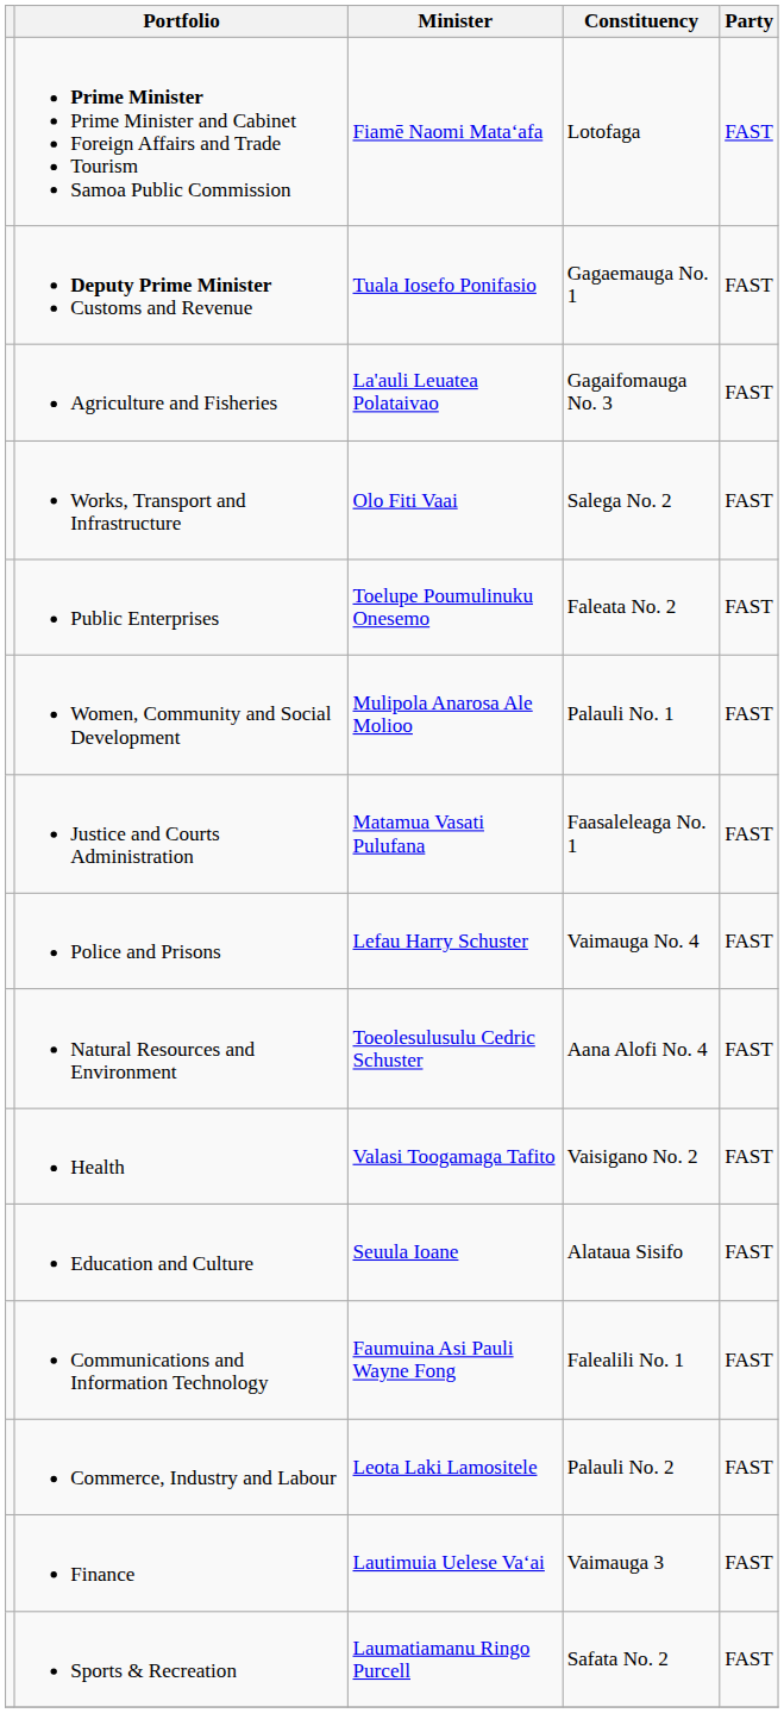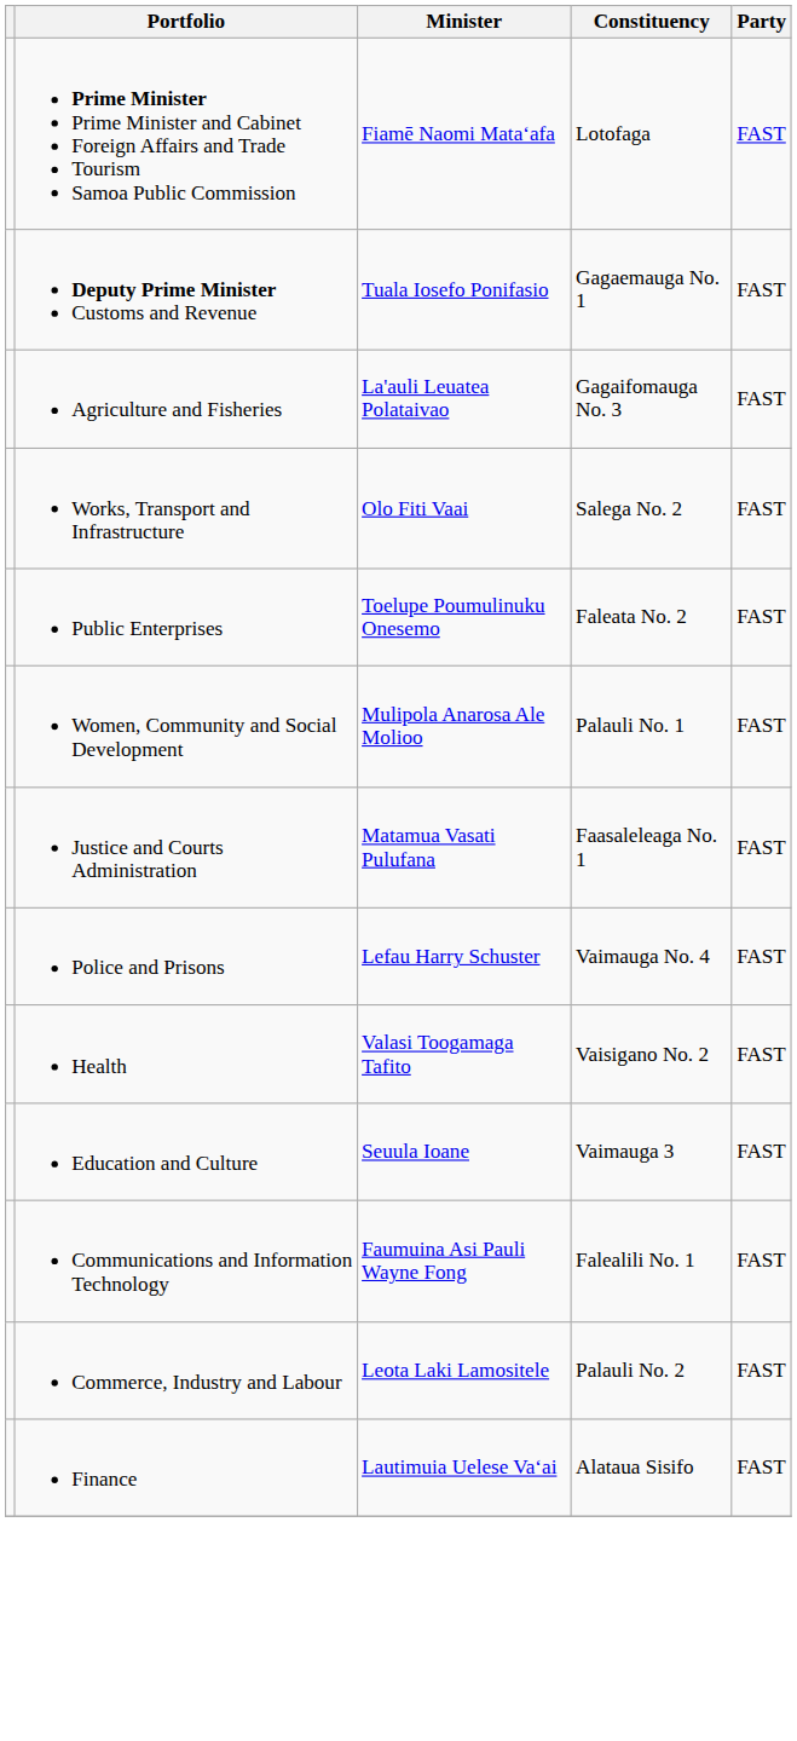- row: Natural Resources and Environment | Toeolesulusulu Cedric Schuster | Aana Alofi No. 4 | FAST
Education and Culture | Constituency: Alataua Sisifo -> Vaimauga 3
Finance | Constituency: Vaimauga 3 -> Alataua Sisifo
- row: Sports & Recreation | Laumatiamanu Ringo Purcell | Safata No. 2 | FAST
